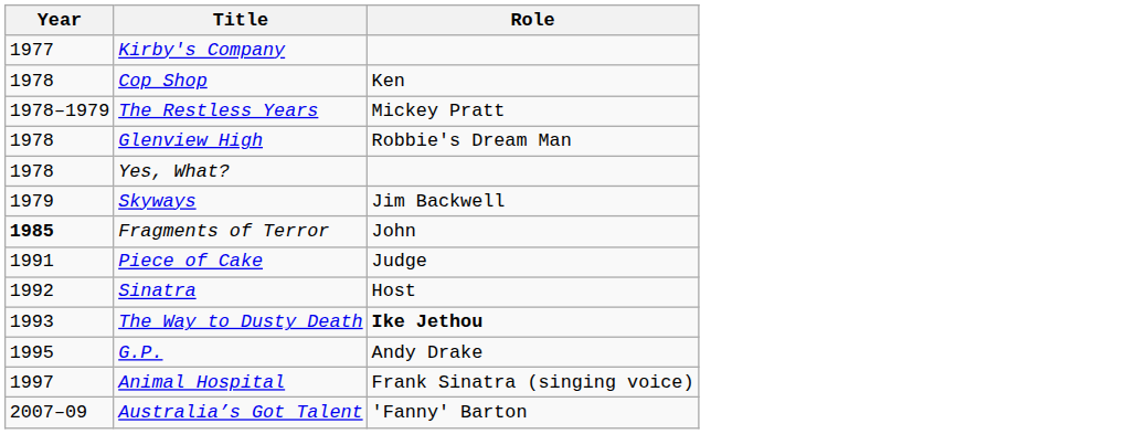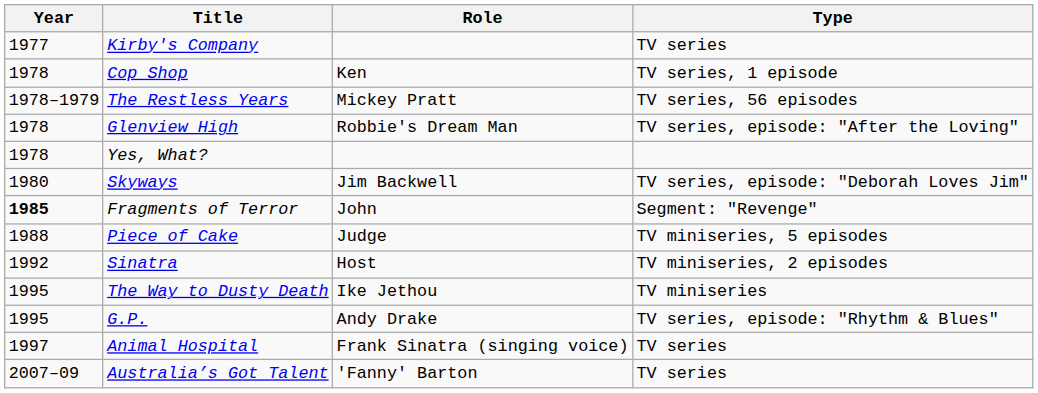+ column: Type | TV series | TV series, 1 episode | TV series, 56 episodes | TV series, episode: "After the Loving" | TV series, episode: "Deborah Loves Jim" | Segment: "Revenge" | TV miniseries, 5 episodes | TV miniseries, 2 episodes | TV miniseries | TV series, episode: "Rhythm & Blues" | TV series | TV series
Skyways | Year: 1979 -> 1980
Piece of Cake | Year: 1991 -> 1988
The Way to Dusty Death | Year: 1993 -> 1995
The Way to Dusty Death | Role: bold -> normal
